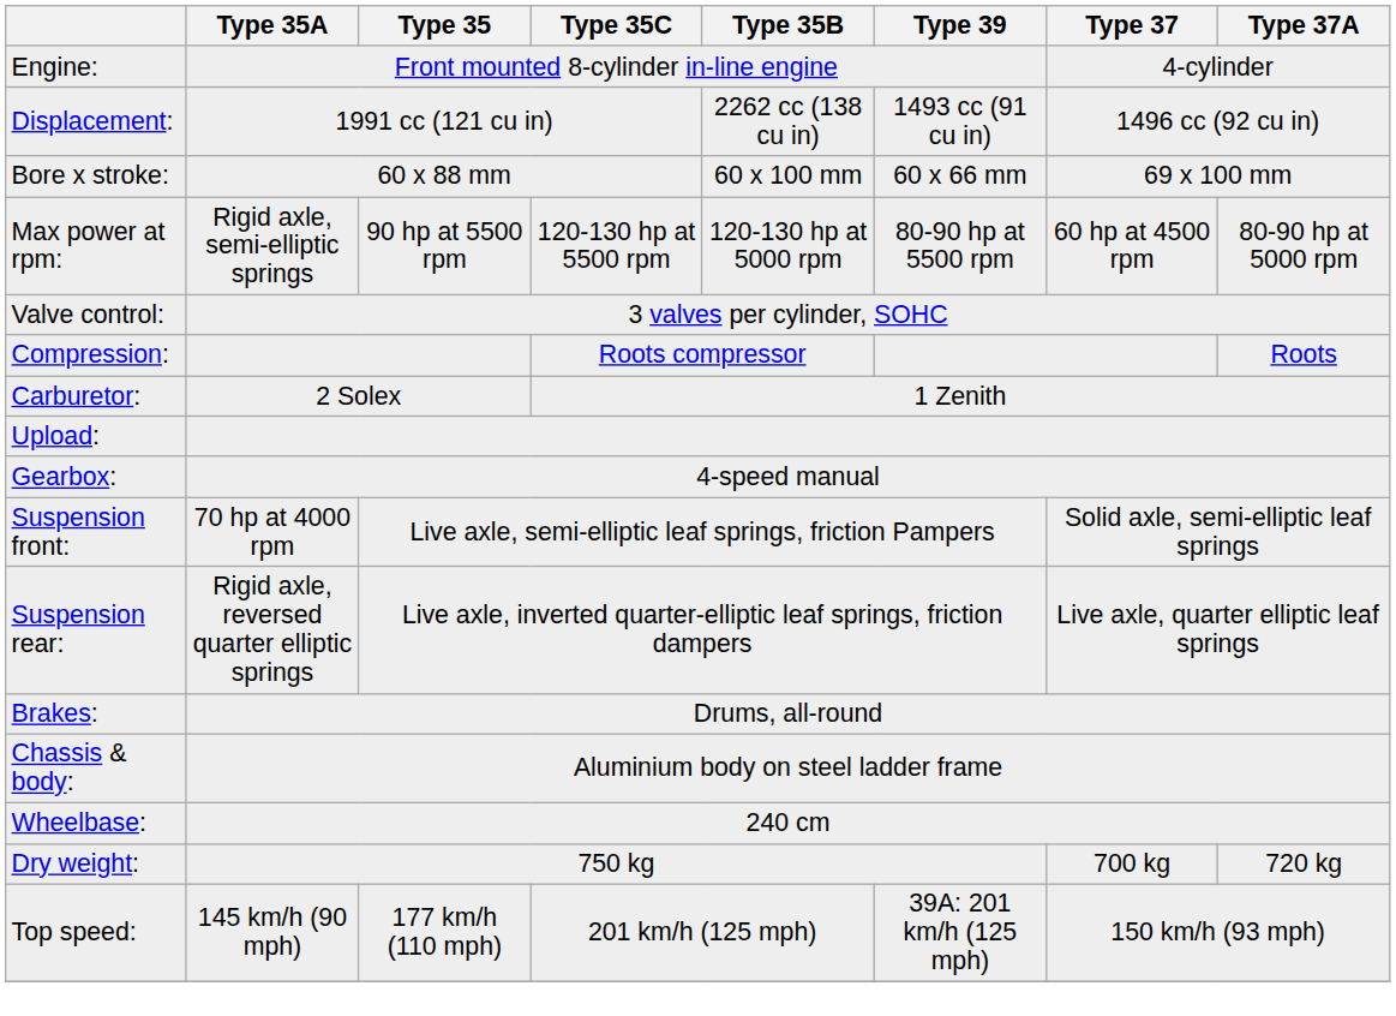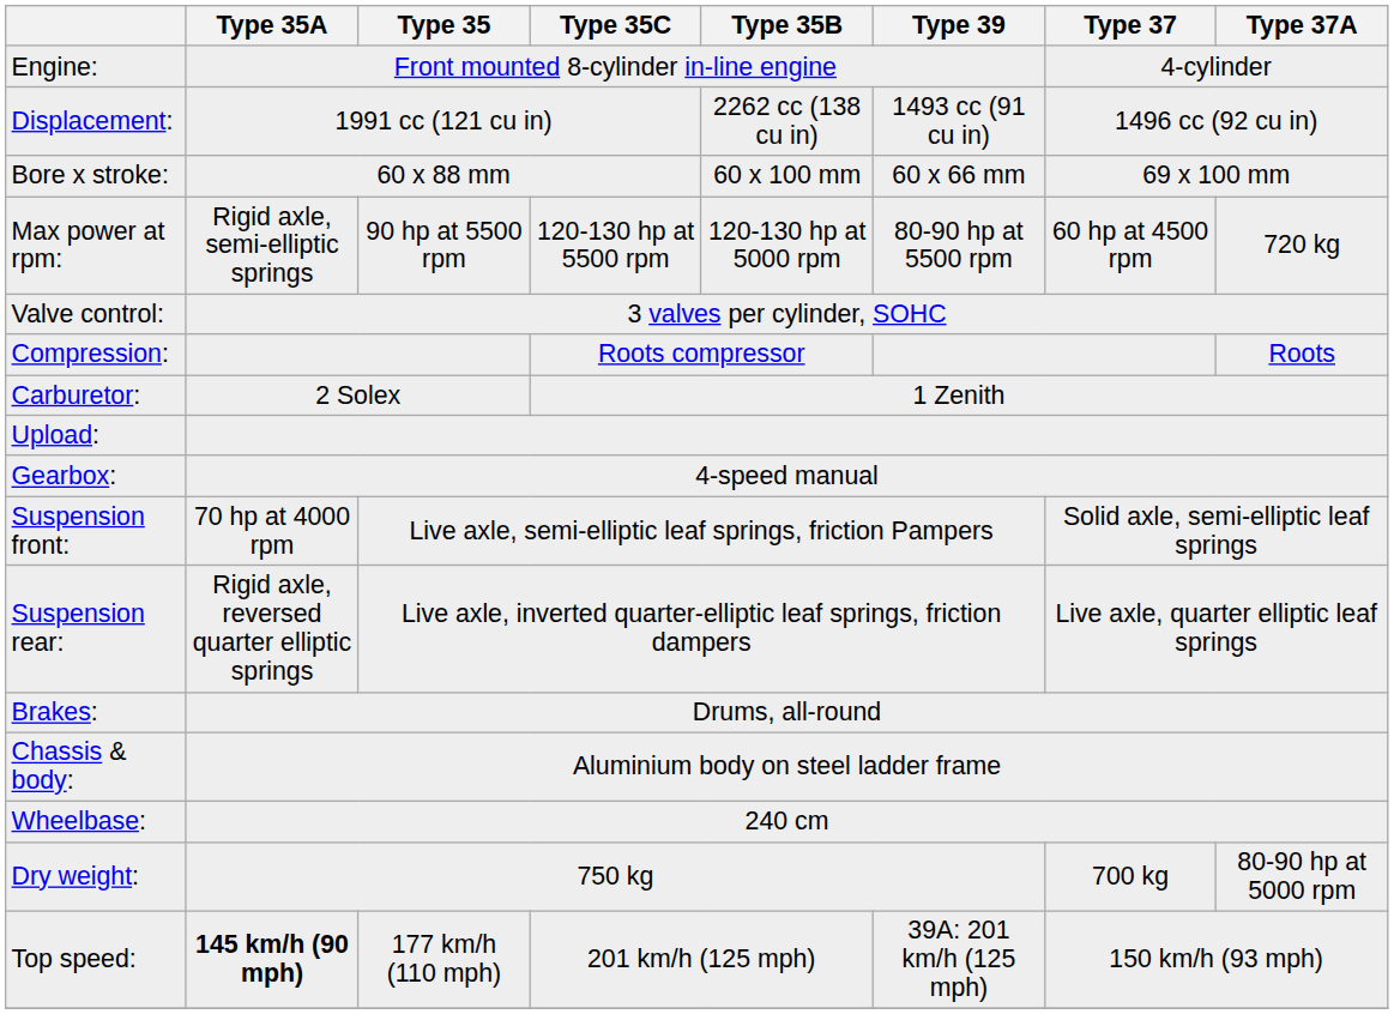Max power at rpm: | Type 37A: 80-90 hp at 5000 rpm -> 720 kg
Dry weight: | Type 37A: 720 kg -> 80-90 hp at 5000 rpm
Top speed: | Type 35A: normal -> bold
